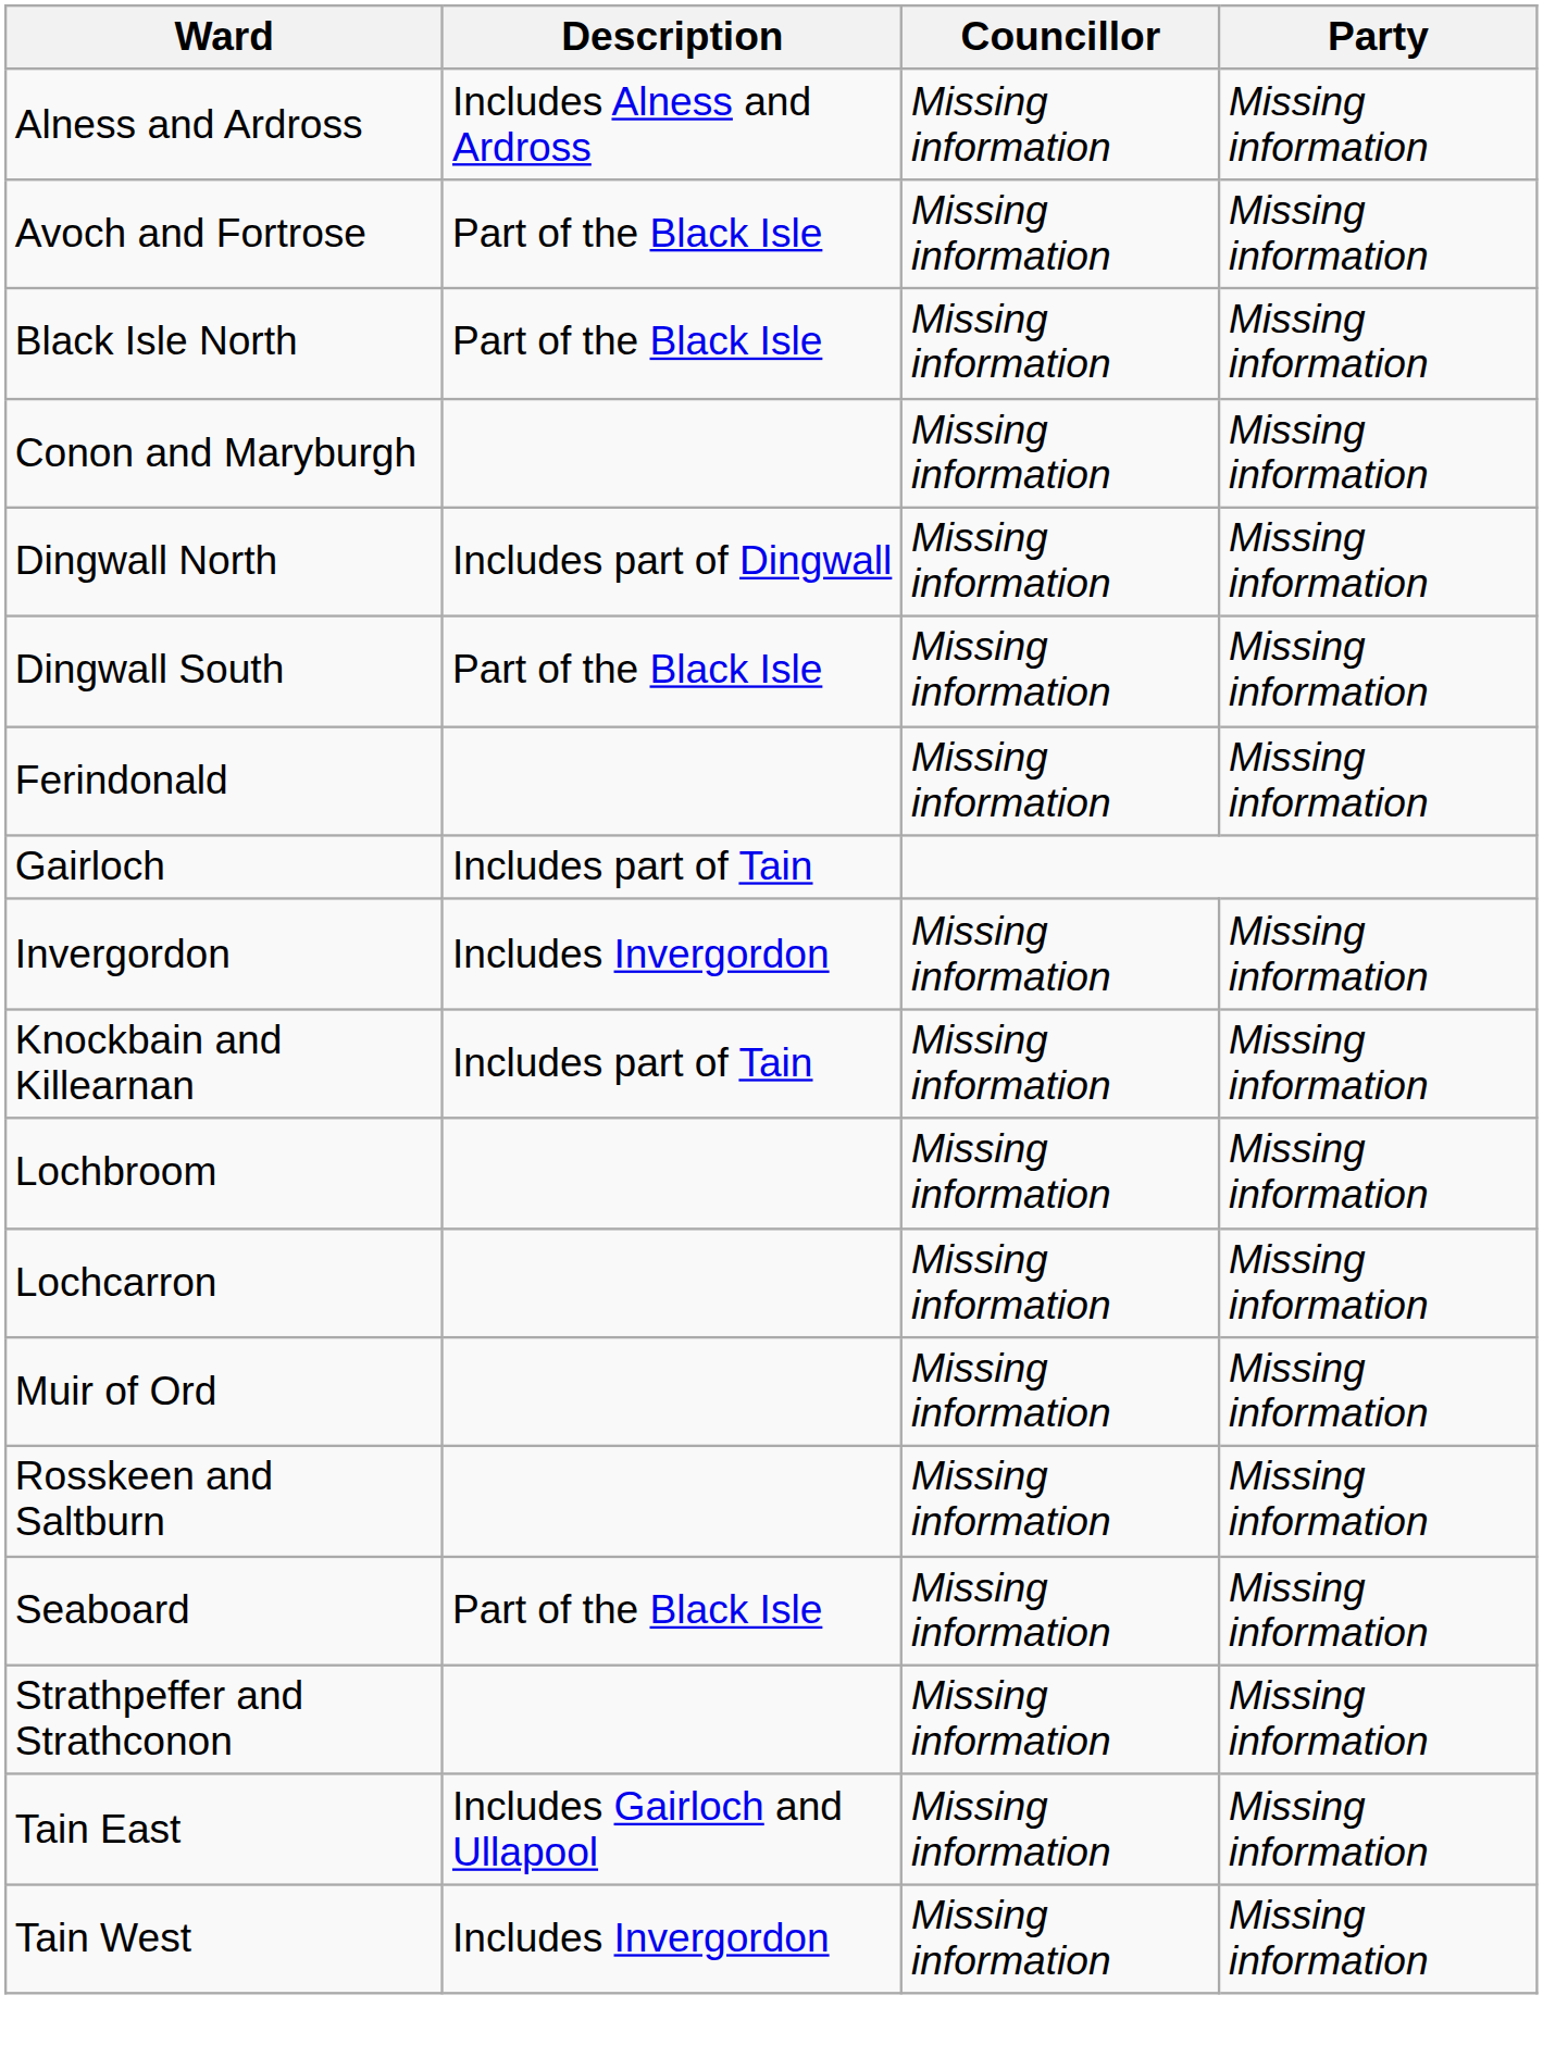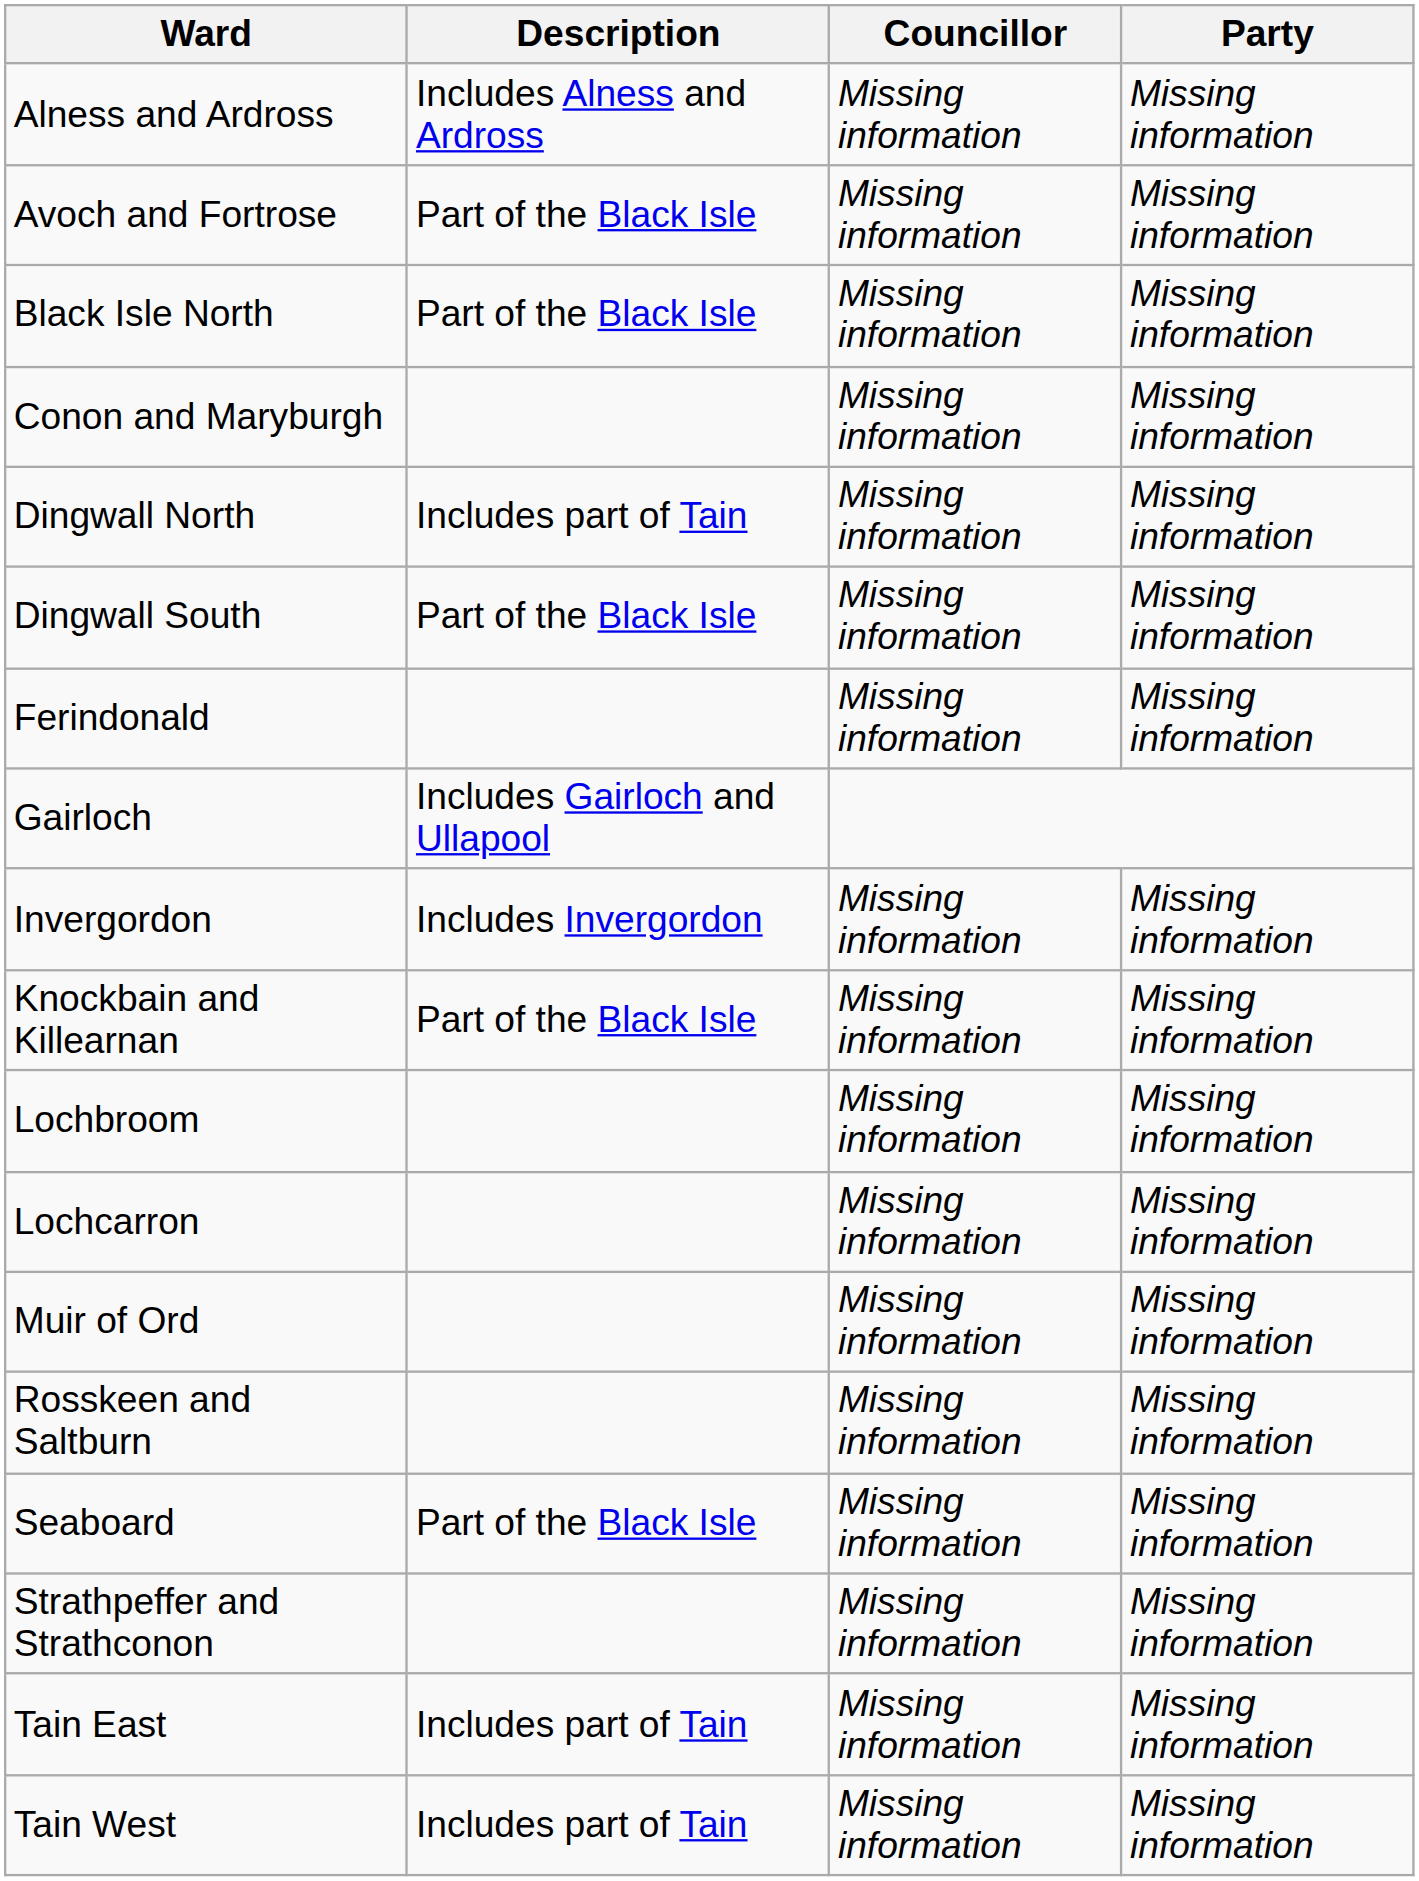Dingwall North | Description: Includes part of Dingwall -> Includes part of Tain
Gairloch | Description: Includes part of Tain -> Includes Gairloch and Ullapool
Knockbain and Killearnan | Description: Includes part of Tain -> Part of the Black Isle
Tain East | Description: Includes Gairloch and Ullapool -> Includes part of Tain
Tain West | Description: Includes Invergordon -> Includes part of Tain
